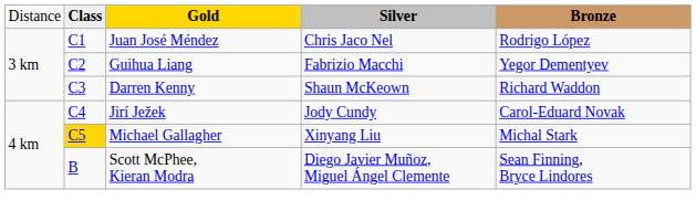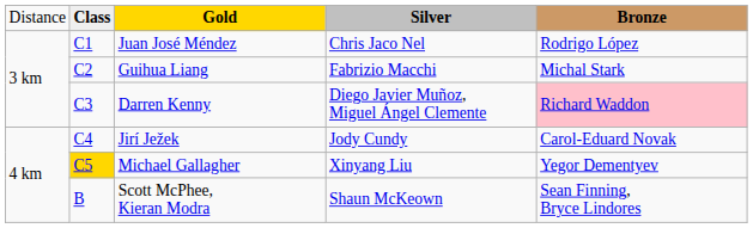Guihua Liang | column 5: Yegor Dementyev -> Michal Stark
Darren Kenny | column 4: Shaun McKeown -> Diego Javier Muñoz, Miguel Ángel Clemente
Darren Kenny | column 5: no background -> pink background
Michael Gallagher | column 5: Michal Stark -> Yegor Dementyev
Scott McPhee, Kieran Modra | column 4: Diego Javier Muñoz, Miguel Ángel Clemente -> Shaun McKeown
